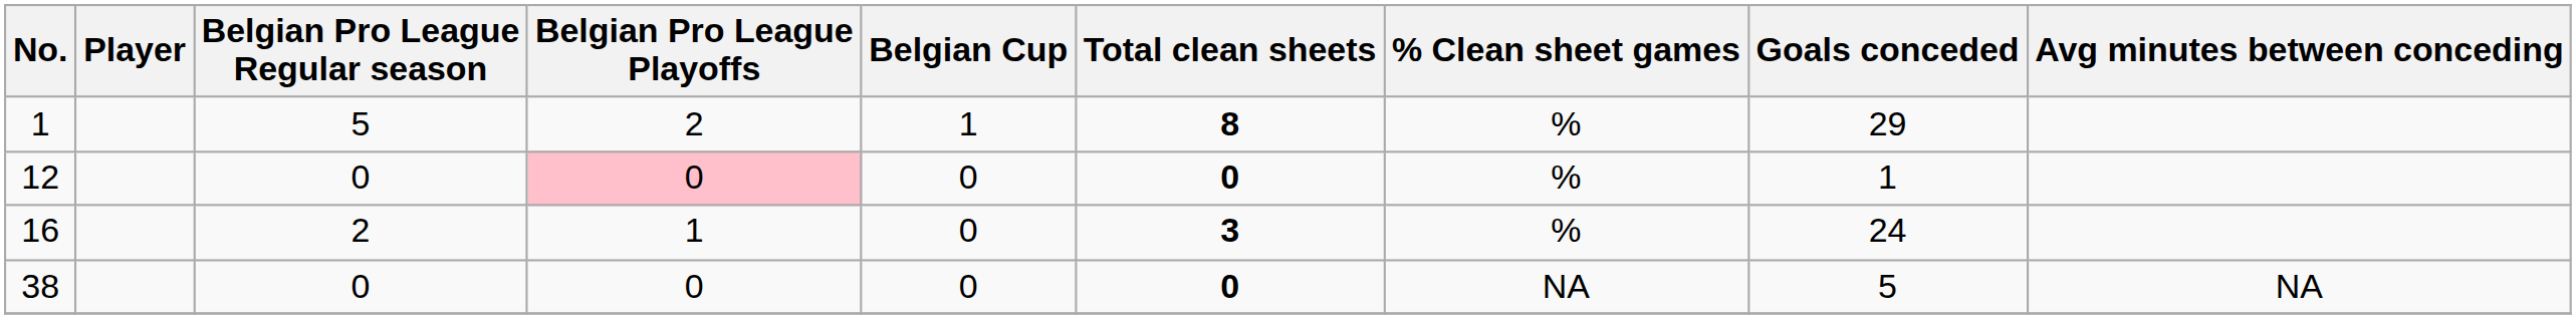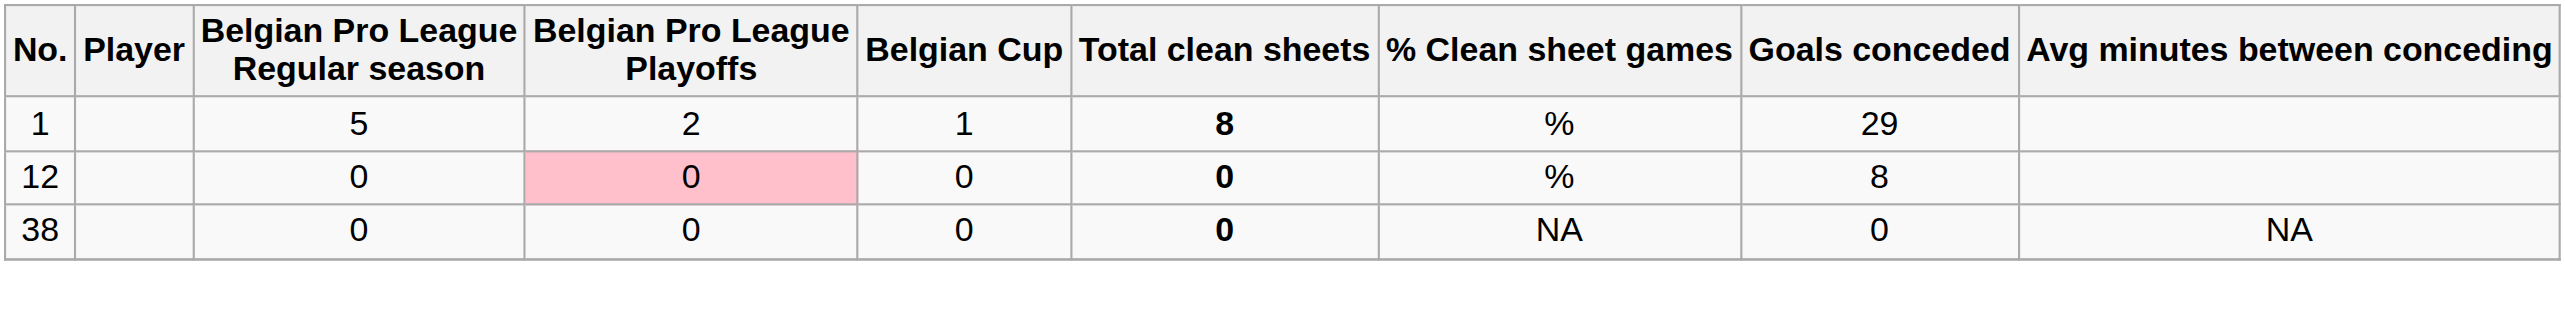12 | Goals conceded: 1 -> 8
- row: 16 | 2 | 1 | 0 | 3 | % | 24
38 | Goals conceded: 5 -> 0
